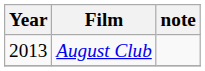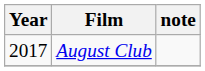August Club | Year: 2013 -> 2017
